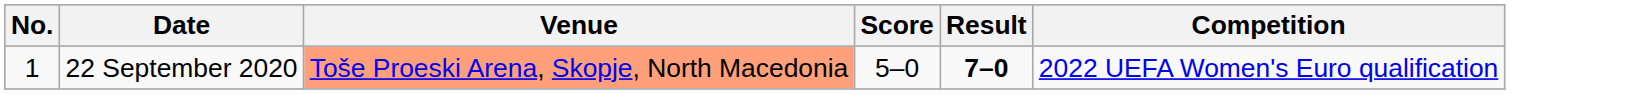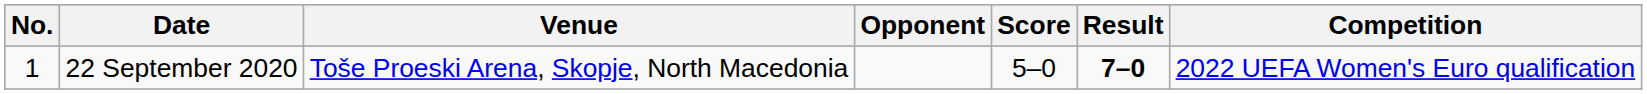+ column: Opponent
22 September 2020 | Venue: lightsalmon background -> no background
